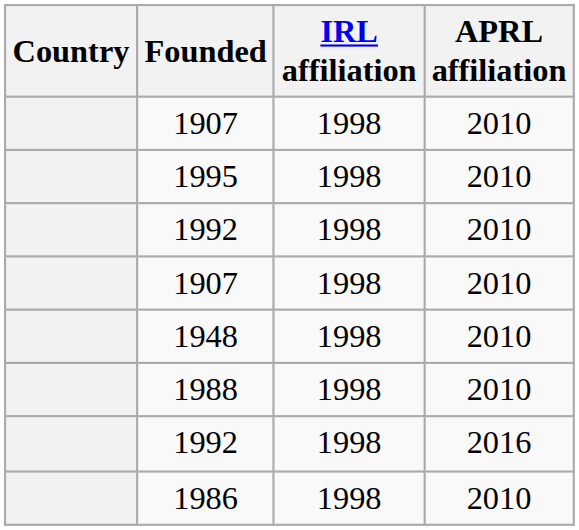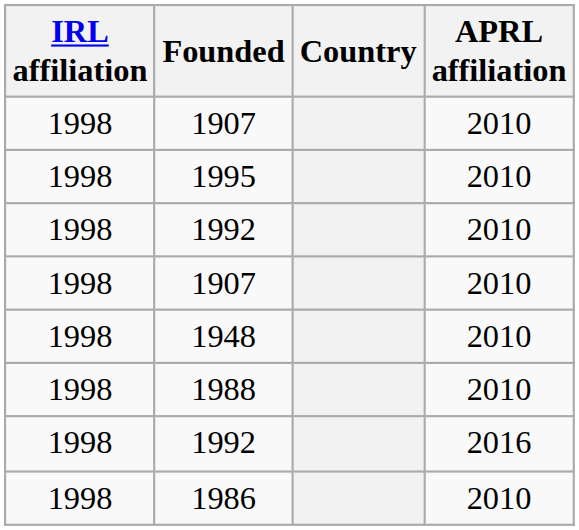columns swapped: Country <-> IRL affiliation
